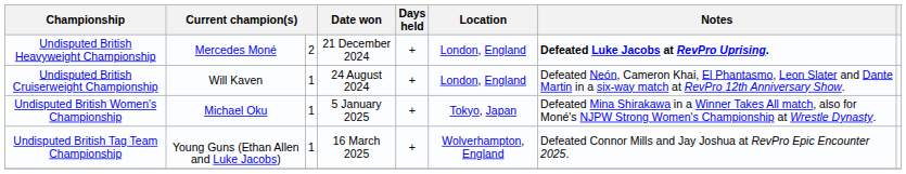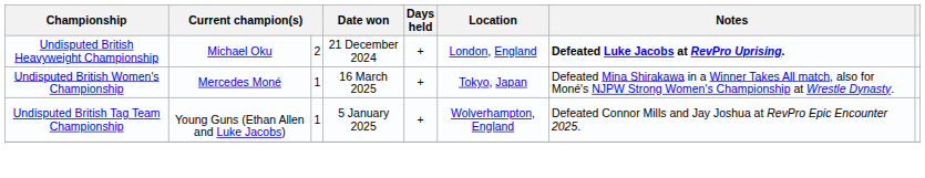Undisputed British Heavyweight Championship | column 2: Mercedes Moné -> Michael Oku
- row: Undisputed British Cruiserweight Championship | Will Kaven | 1 | 24 August 2024 | + | London, England | Defeated Neón, Cameron Khai, El Phantasmo, Leon Slater and Dante Martin in a six-way match at RevPro 12th Anniversary Show.
Undisputed British Women's Championship | column 2: Michael Oku -> Mercedes Moné
Undisputed British Women's Championship | Date won: 5 January 2025 -> 16 March 2025
Undisputed British Tag Team Championship | Date won: 16 March 2025 -> 5 January 2025
